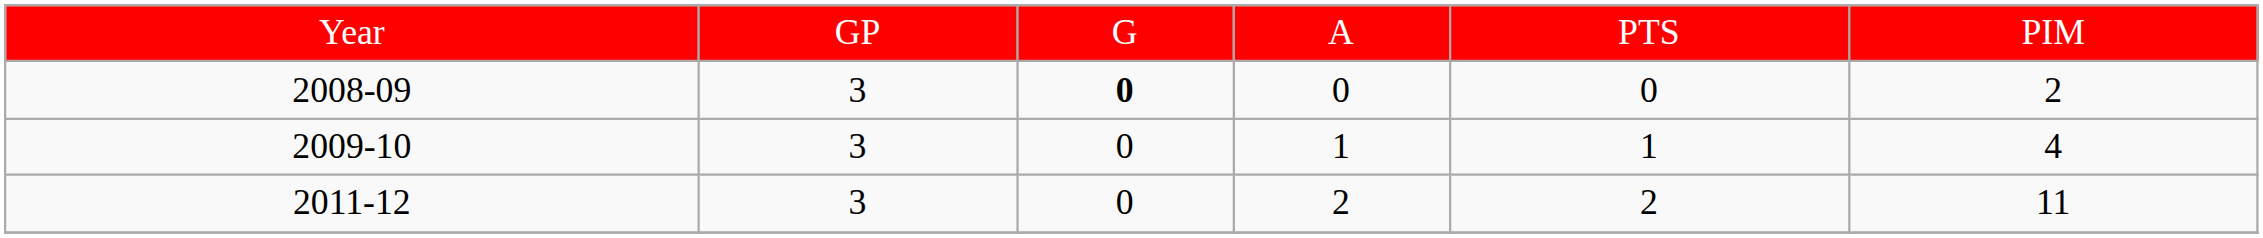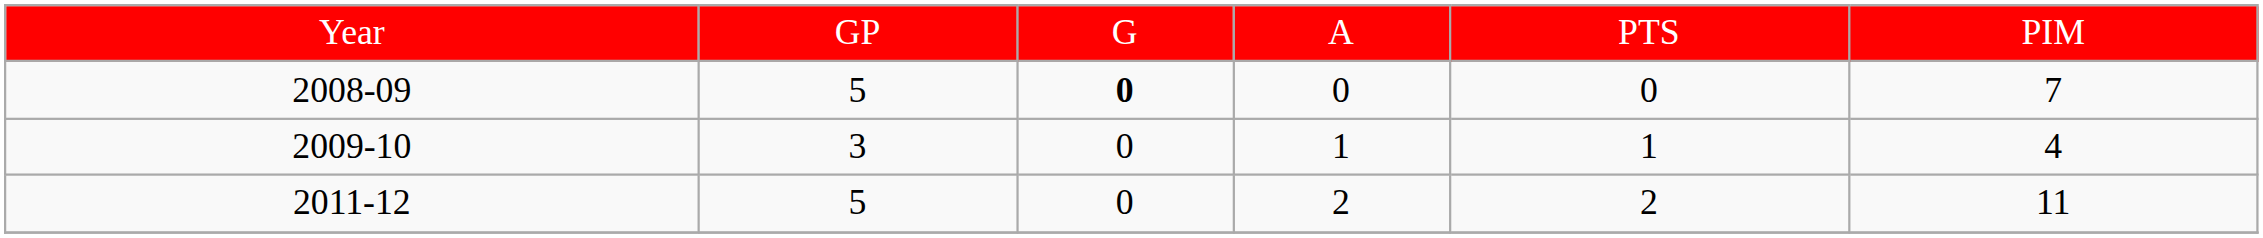2008-09 | column 2: 3 -> 5
2008-09 | column 6: 2 -> 7
2011-12 | column 2: 3 -> 5
